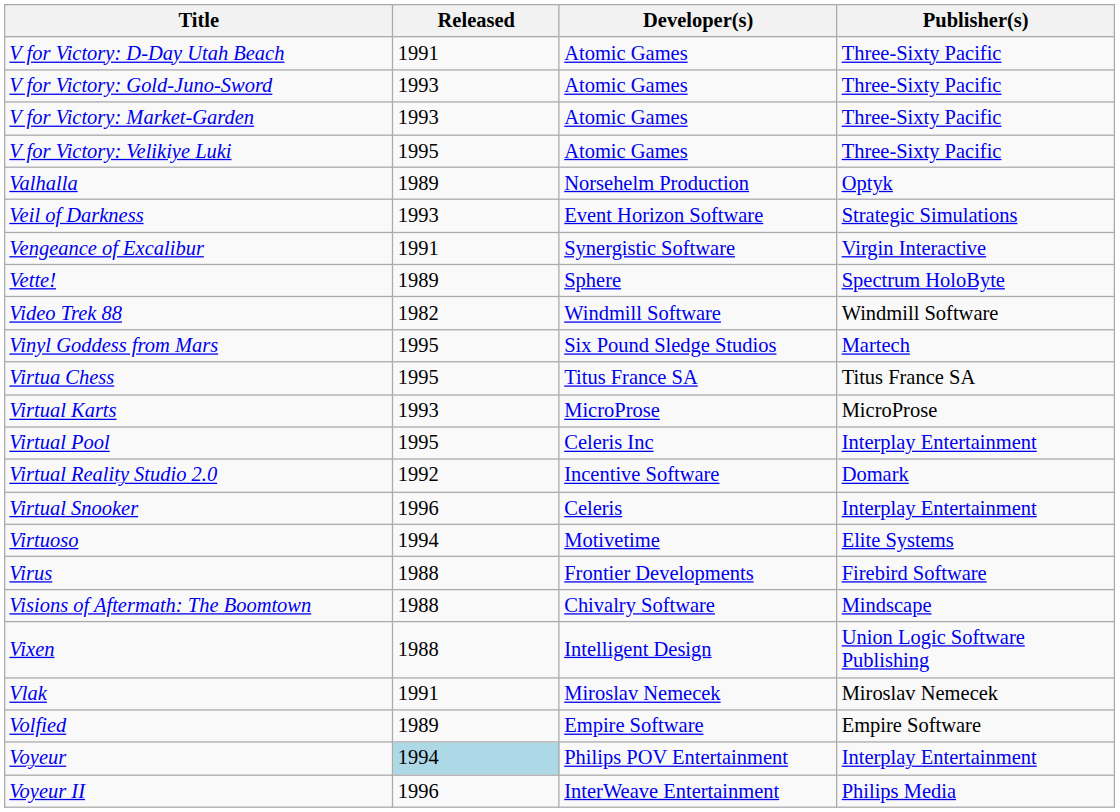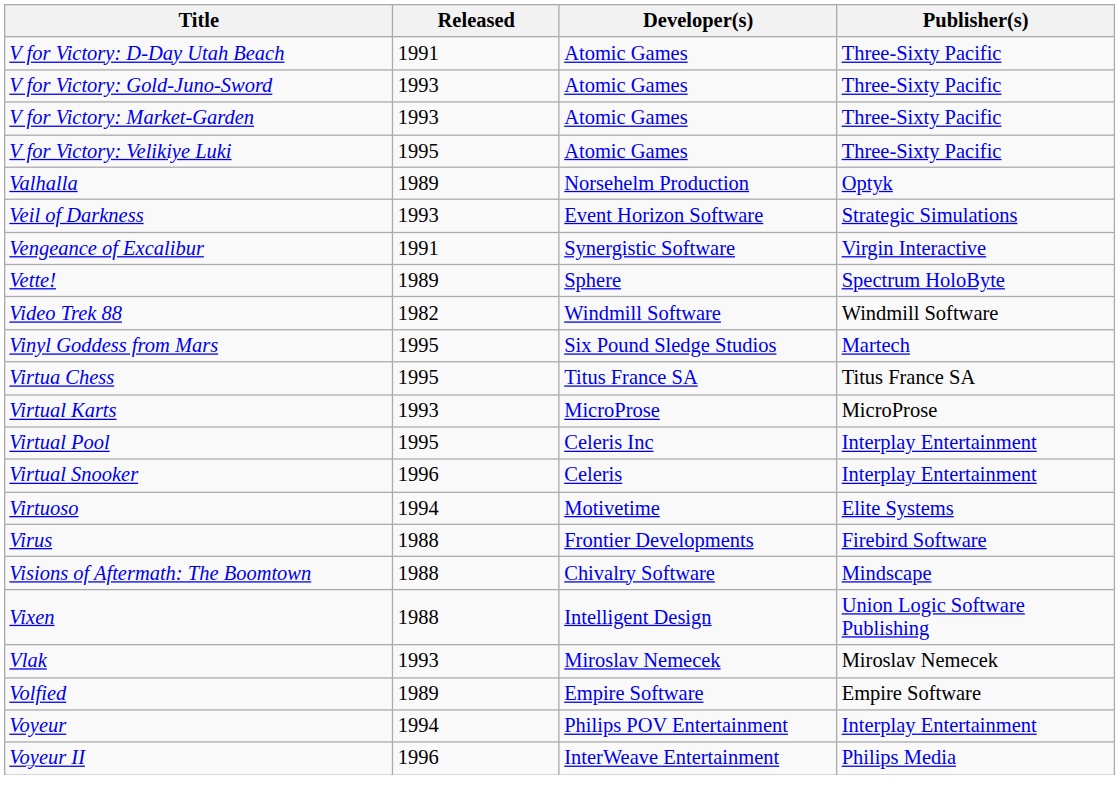- row: Virtual Reality Studio 2.0 | 1992 | Incentive Software | Domark
Vlak | Released: 1991 -> 1993
Voyeur | Released: lightblue background -> no background
